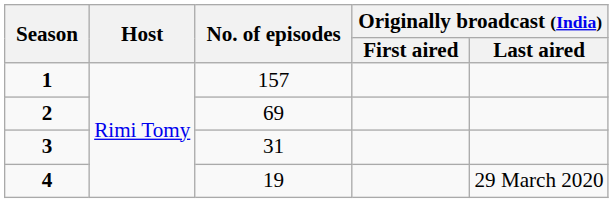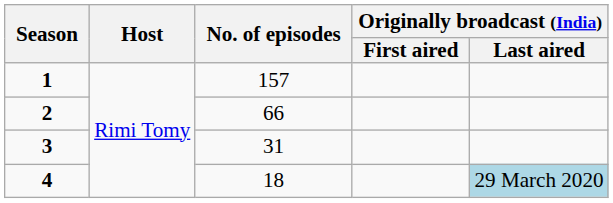2 | No. of episodes: 69 -> 66
4 | No. of episodes: 19 -> 18
4 | Originally broadcast (India) / Last aired: no background -> lightblue background
